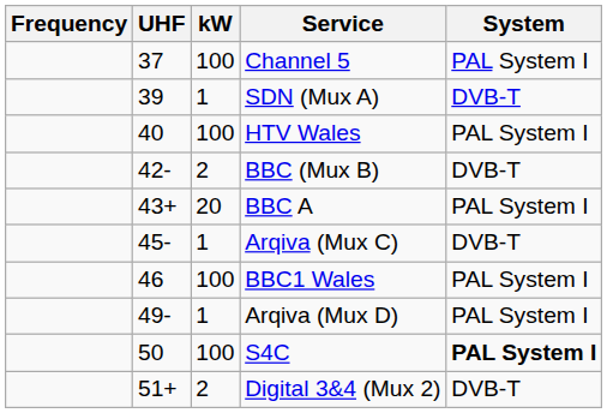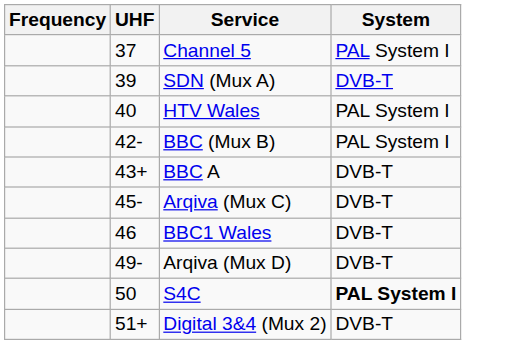- column: kW | 100 | 1 | 100 | 2 | 20 | 1 | 100 | 1 | 100 | 2
BBC (Mux B) | System: DVB-T -> PAL System I
BBC A | System: PAL System I -> DVB-T
BBC1 Wales | System: PAL System I -> DVB-T
Arqiva (Mux D) | System: PAL System I -> DVB-T
